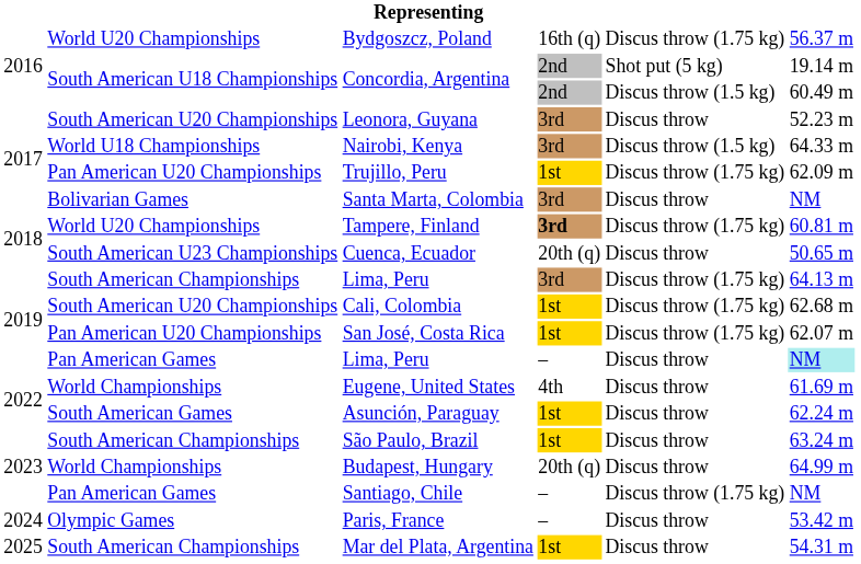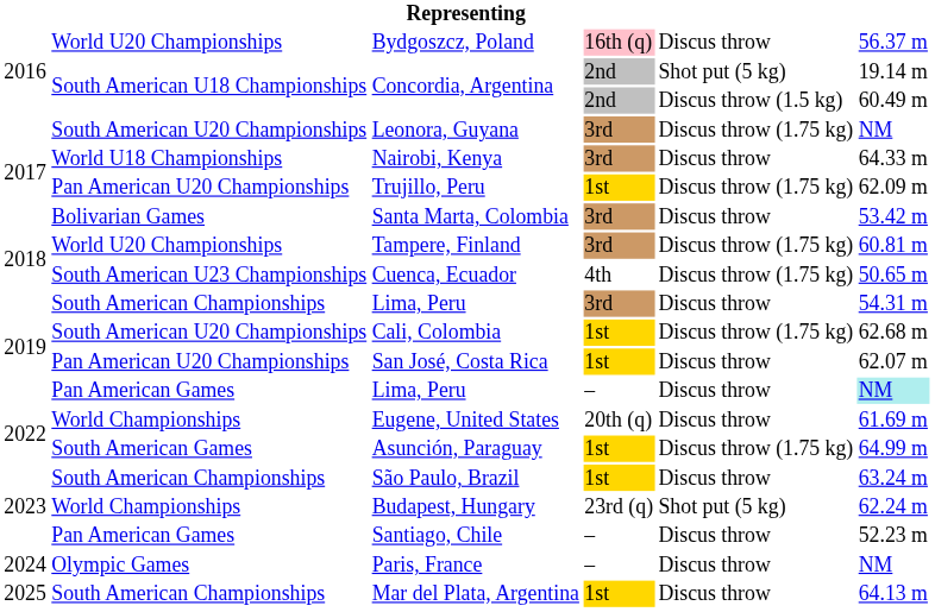Bydgoszcz, Poland | column 4: no background -> pink background
Bydgoszcz, Poland | column 5: Discus throw (1.75 kg) -> Discus throw
Leonora, Guyana | column 5: Discus throw -> Discus throw (1.75 kg)
Leonora, Guyana | column 6: 52.23 m -> NM
Nairobi, Kenya | column 5: Discus throw (1.5 kg) -> Discus throw
Santa Marta, Colombia | column 6: NM -> 53.42 m
Tampere, Finland | column 4: bold -> normal
Cuenca, Ecuador | column 4: 20th (q) -> 4th
Cuenca, Ecuador | column 5: Discus throw -> Discus throw (1.75 kg)
South American Championships / Lima, Peru | column 5: Discus throw (1.75 kg) -> Discus throw
South American Championships / Lima, Peru | column 6: 64.13 m -> 54.31 m
San José, Costa Rica | column 5: Discus throw (1.75 kg) -> Discus throw
Eugene, United States | column 4: 4th -> 20th (q)
Asunción, Paraguay | column 5: Discus throw -> Discus throw (1.75 kg)
Asunción, Paraguay | column 6: 62.24 m -> 64.99 m
Budapest, Hungary | column 4: 20th (q) -> 23rd (q)
Budapest, Hungary | column 5: Discus throw -> Shot put (5 kg)
Budapest, Hungary | column 6: 64.99 m -> 62.24 m
Santiago, Chile | column 5: Discus throw (1.75 kg) -> Discus throw
Santiago, Chile | column 6: NM -> 52.23 m
Paris, France | column 6: 53.42 m -> NM
Mar del Plata, Argentina | column 6: 54.31 m -> 64.13 m
